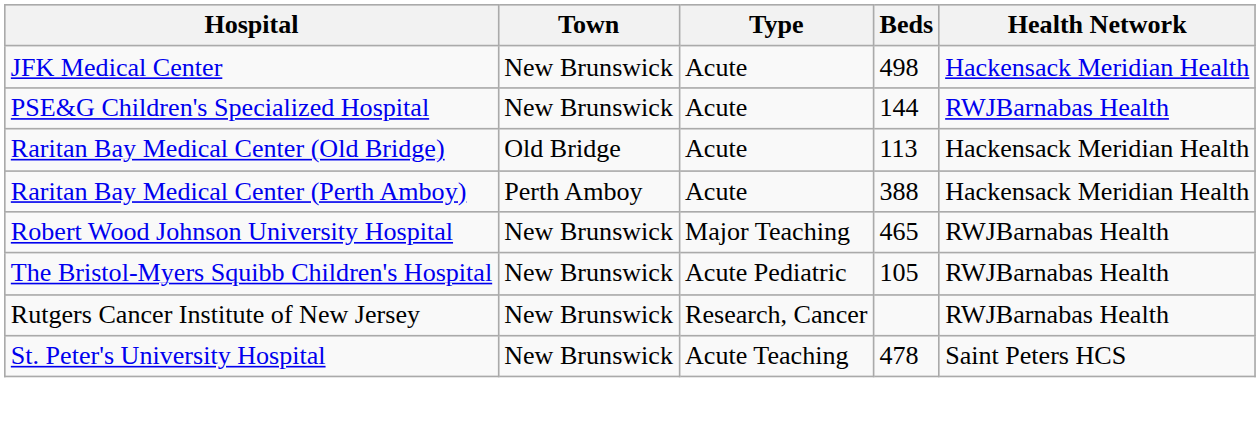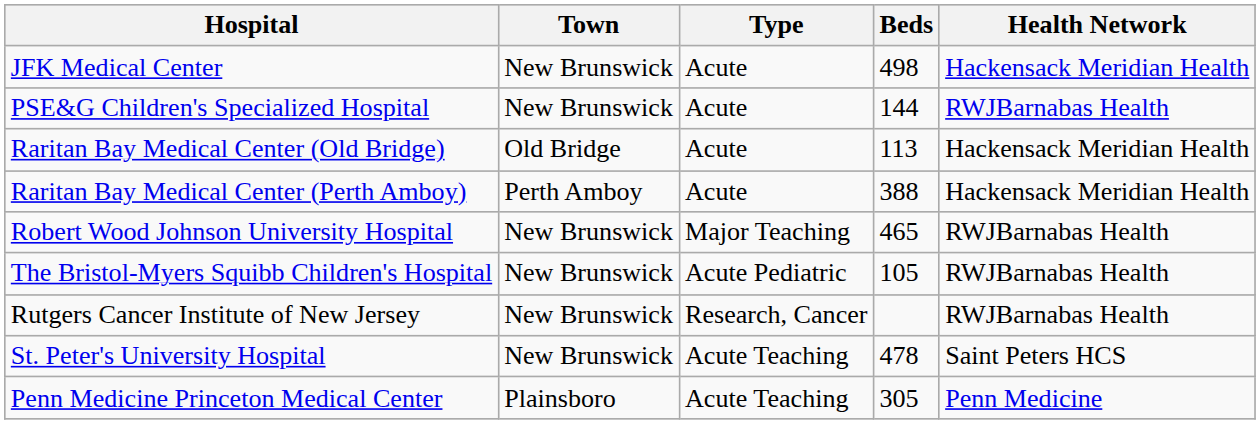+ row: Penn Medicine Princeton Medical Center | Plainsboro | Acute Teaching | 305 | Penn Medicine
